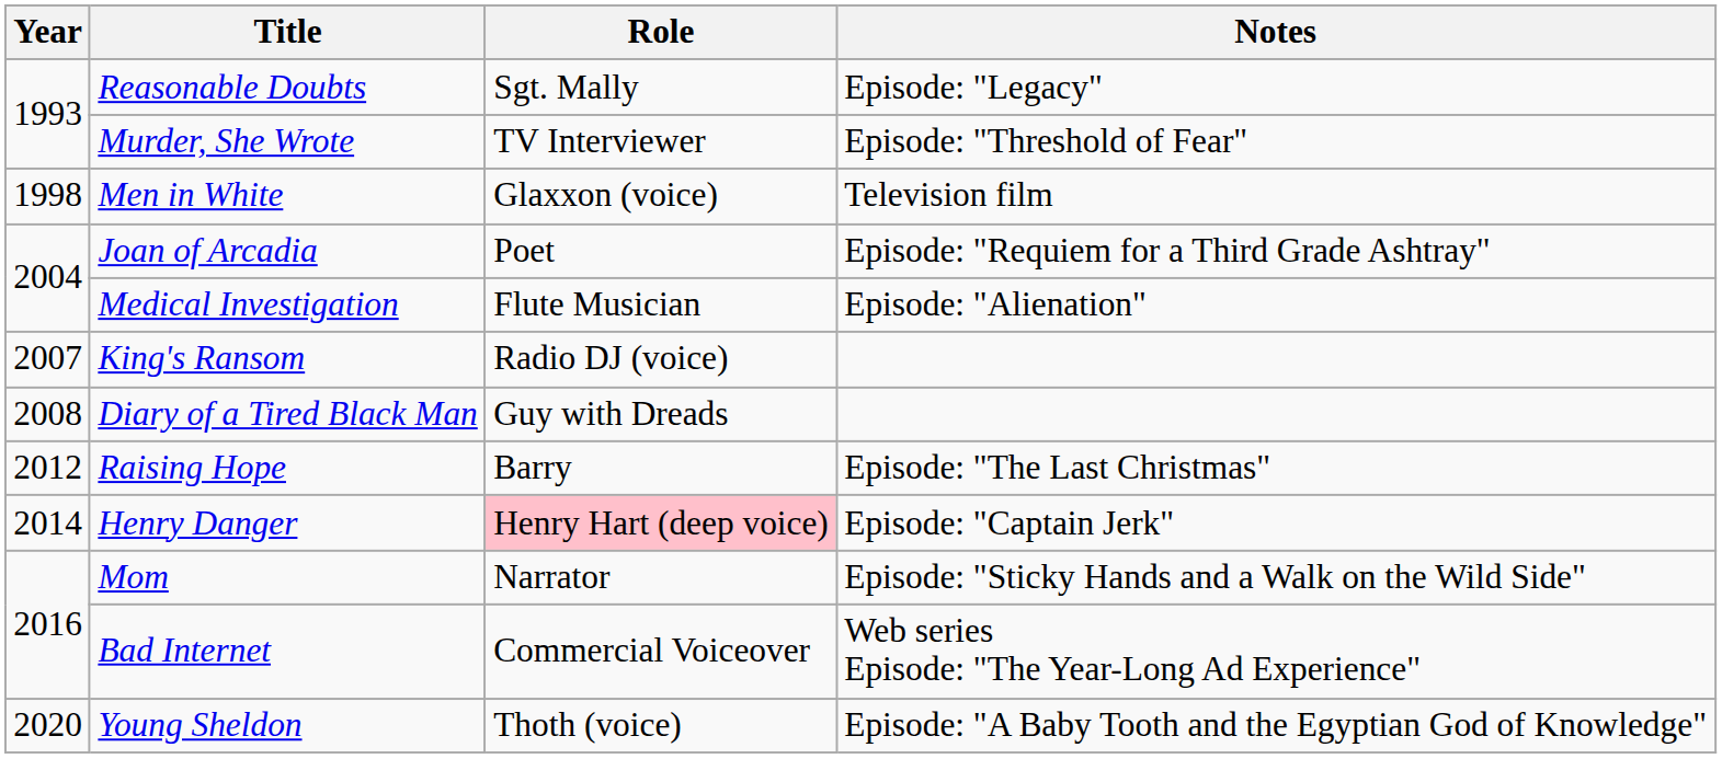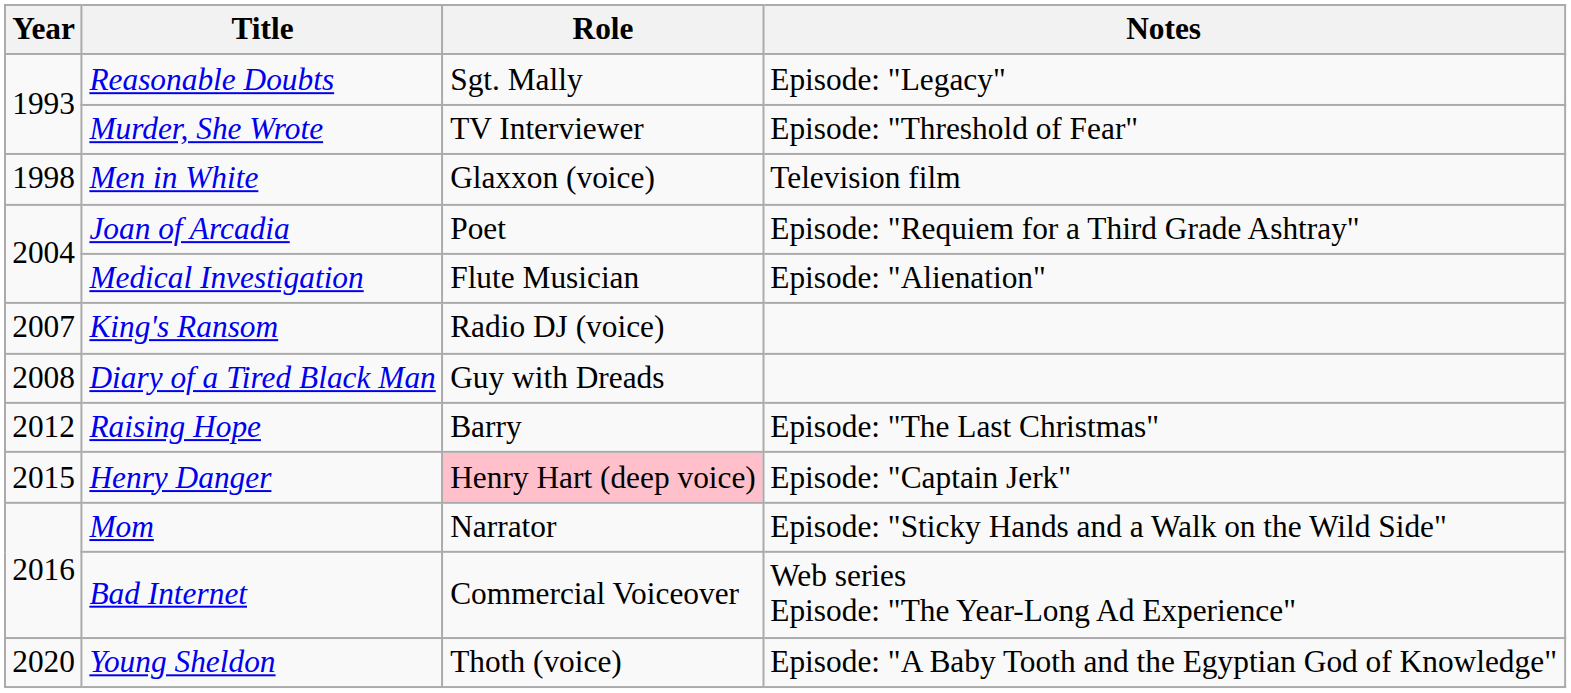Henry Danger | Year: 2014 -> 2015
